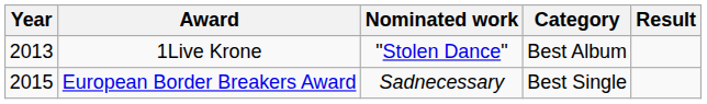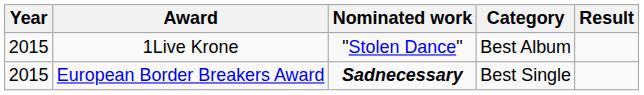1Live Krone | Year: 2013 -> 2015
European Border Breakers Award | Nominated work: normal -> bold
